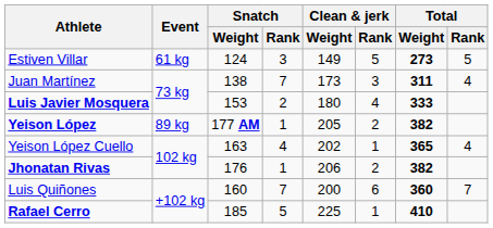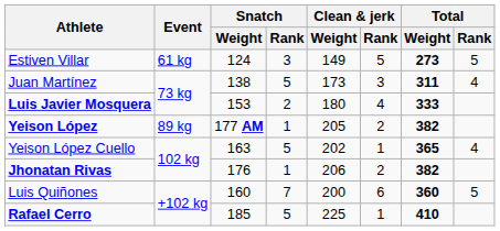Juan Martínez | Snatch / Rank: 7 -> 5
Yeison López Cuello | Snatch / Rank: 4 -> 5
Luis Quiñones | Total / Rank: 7 -> 5
